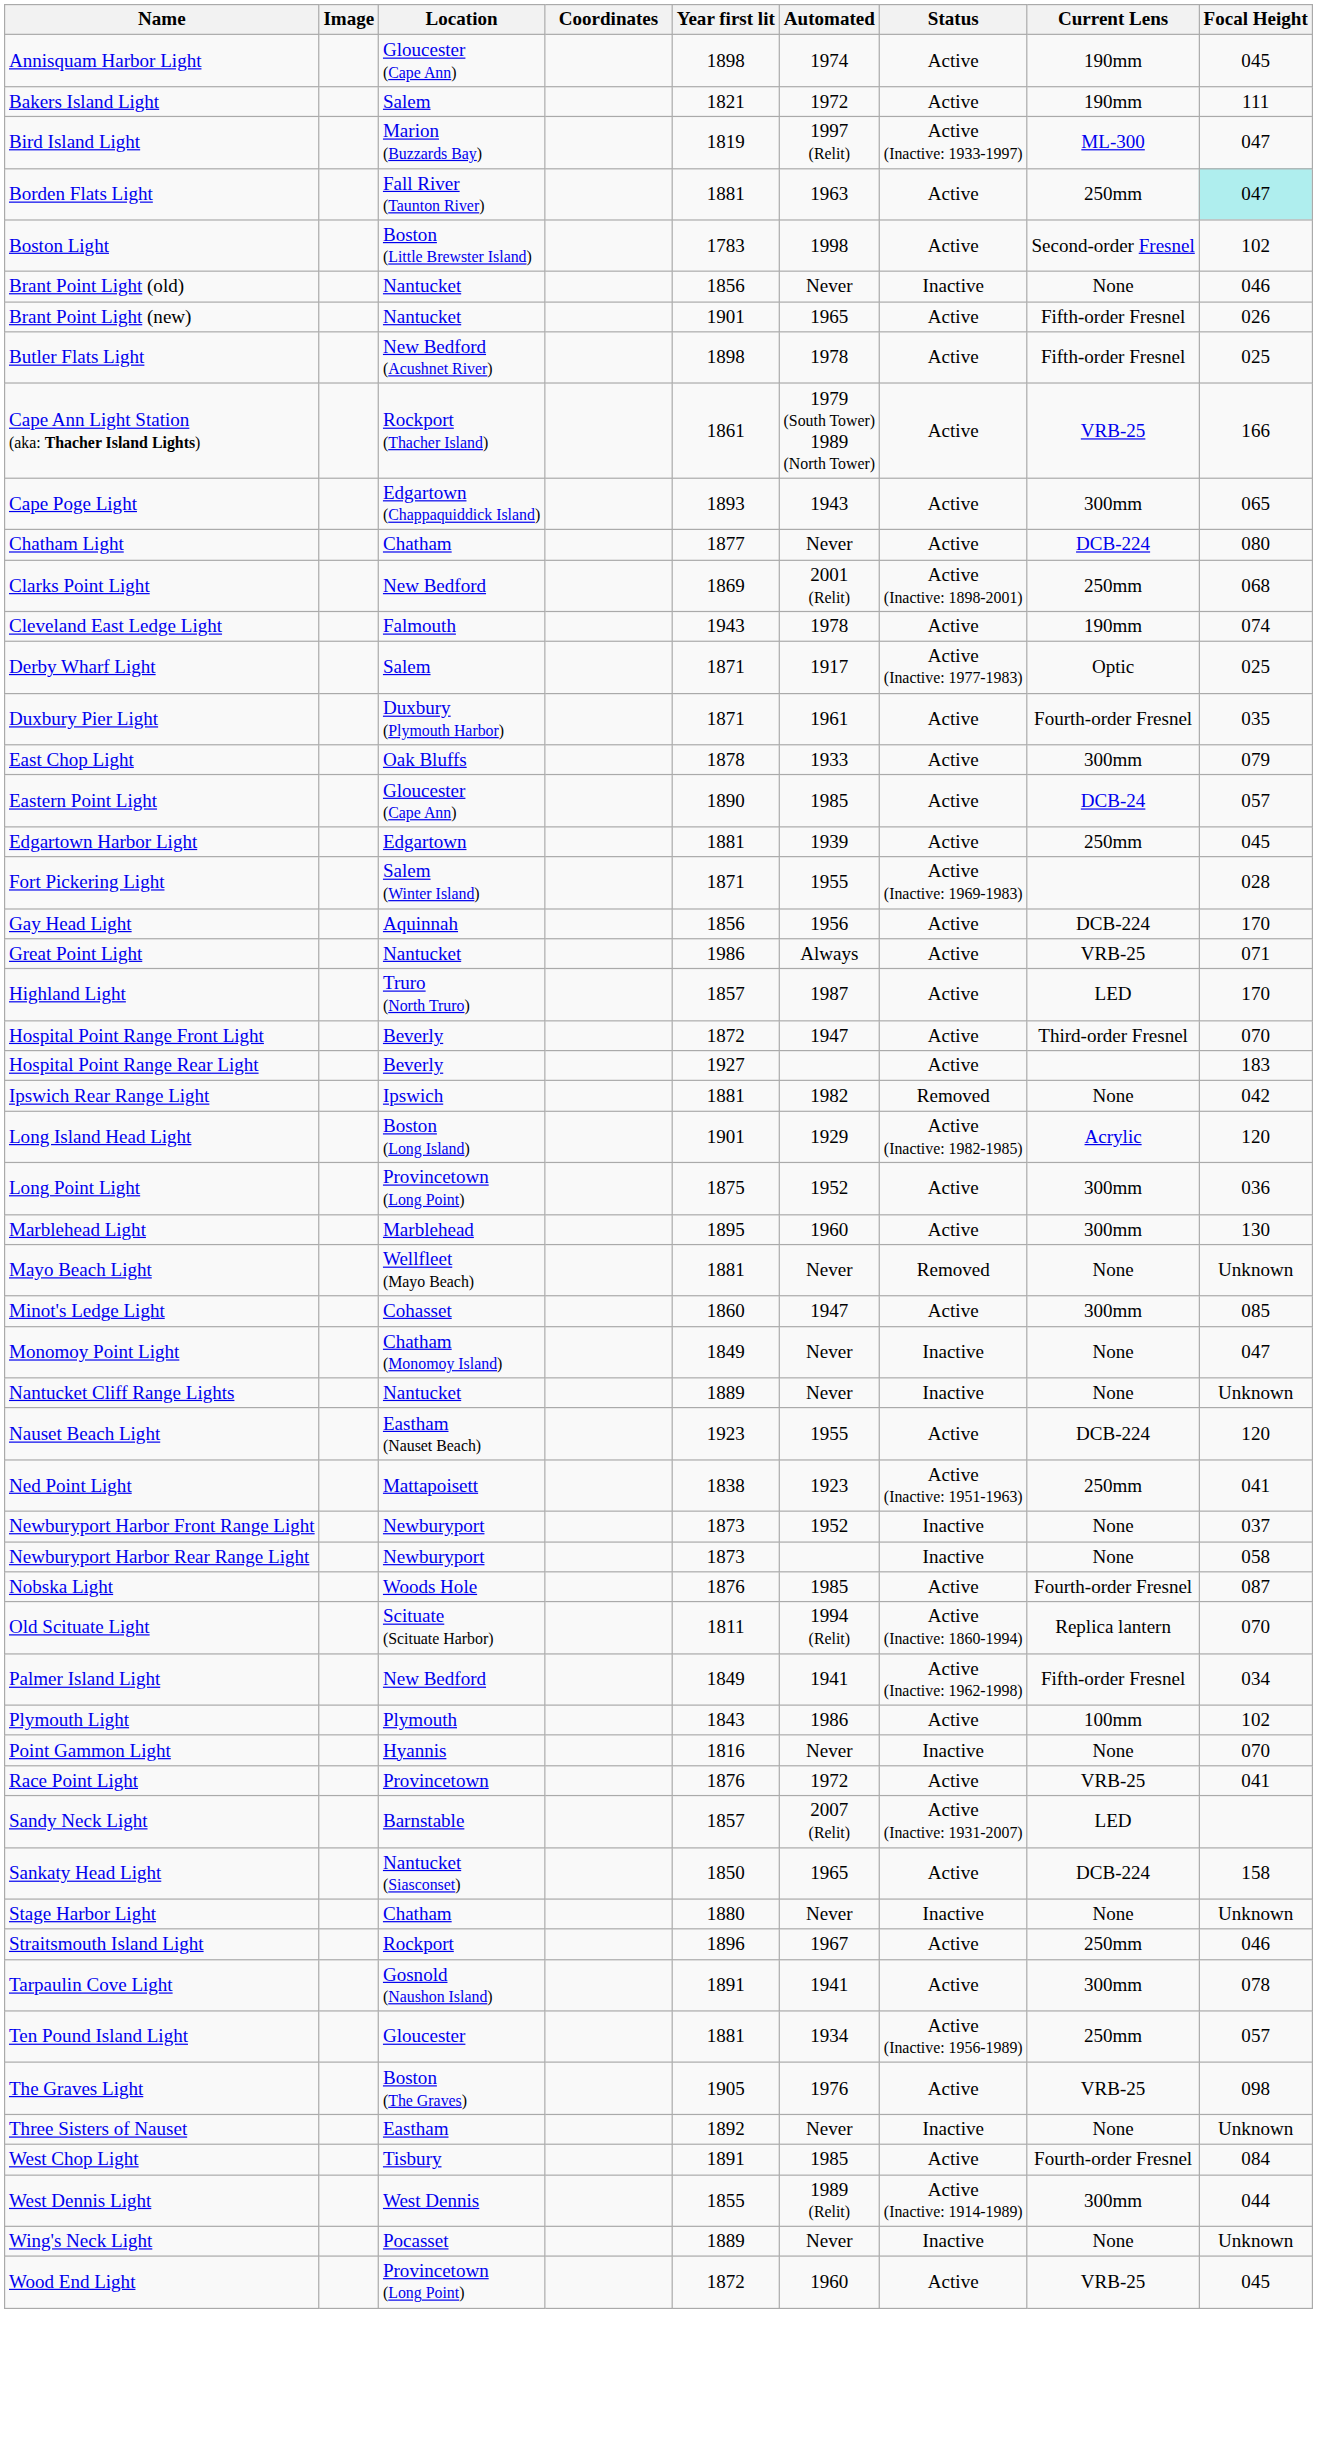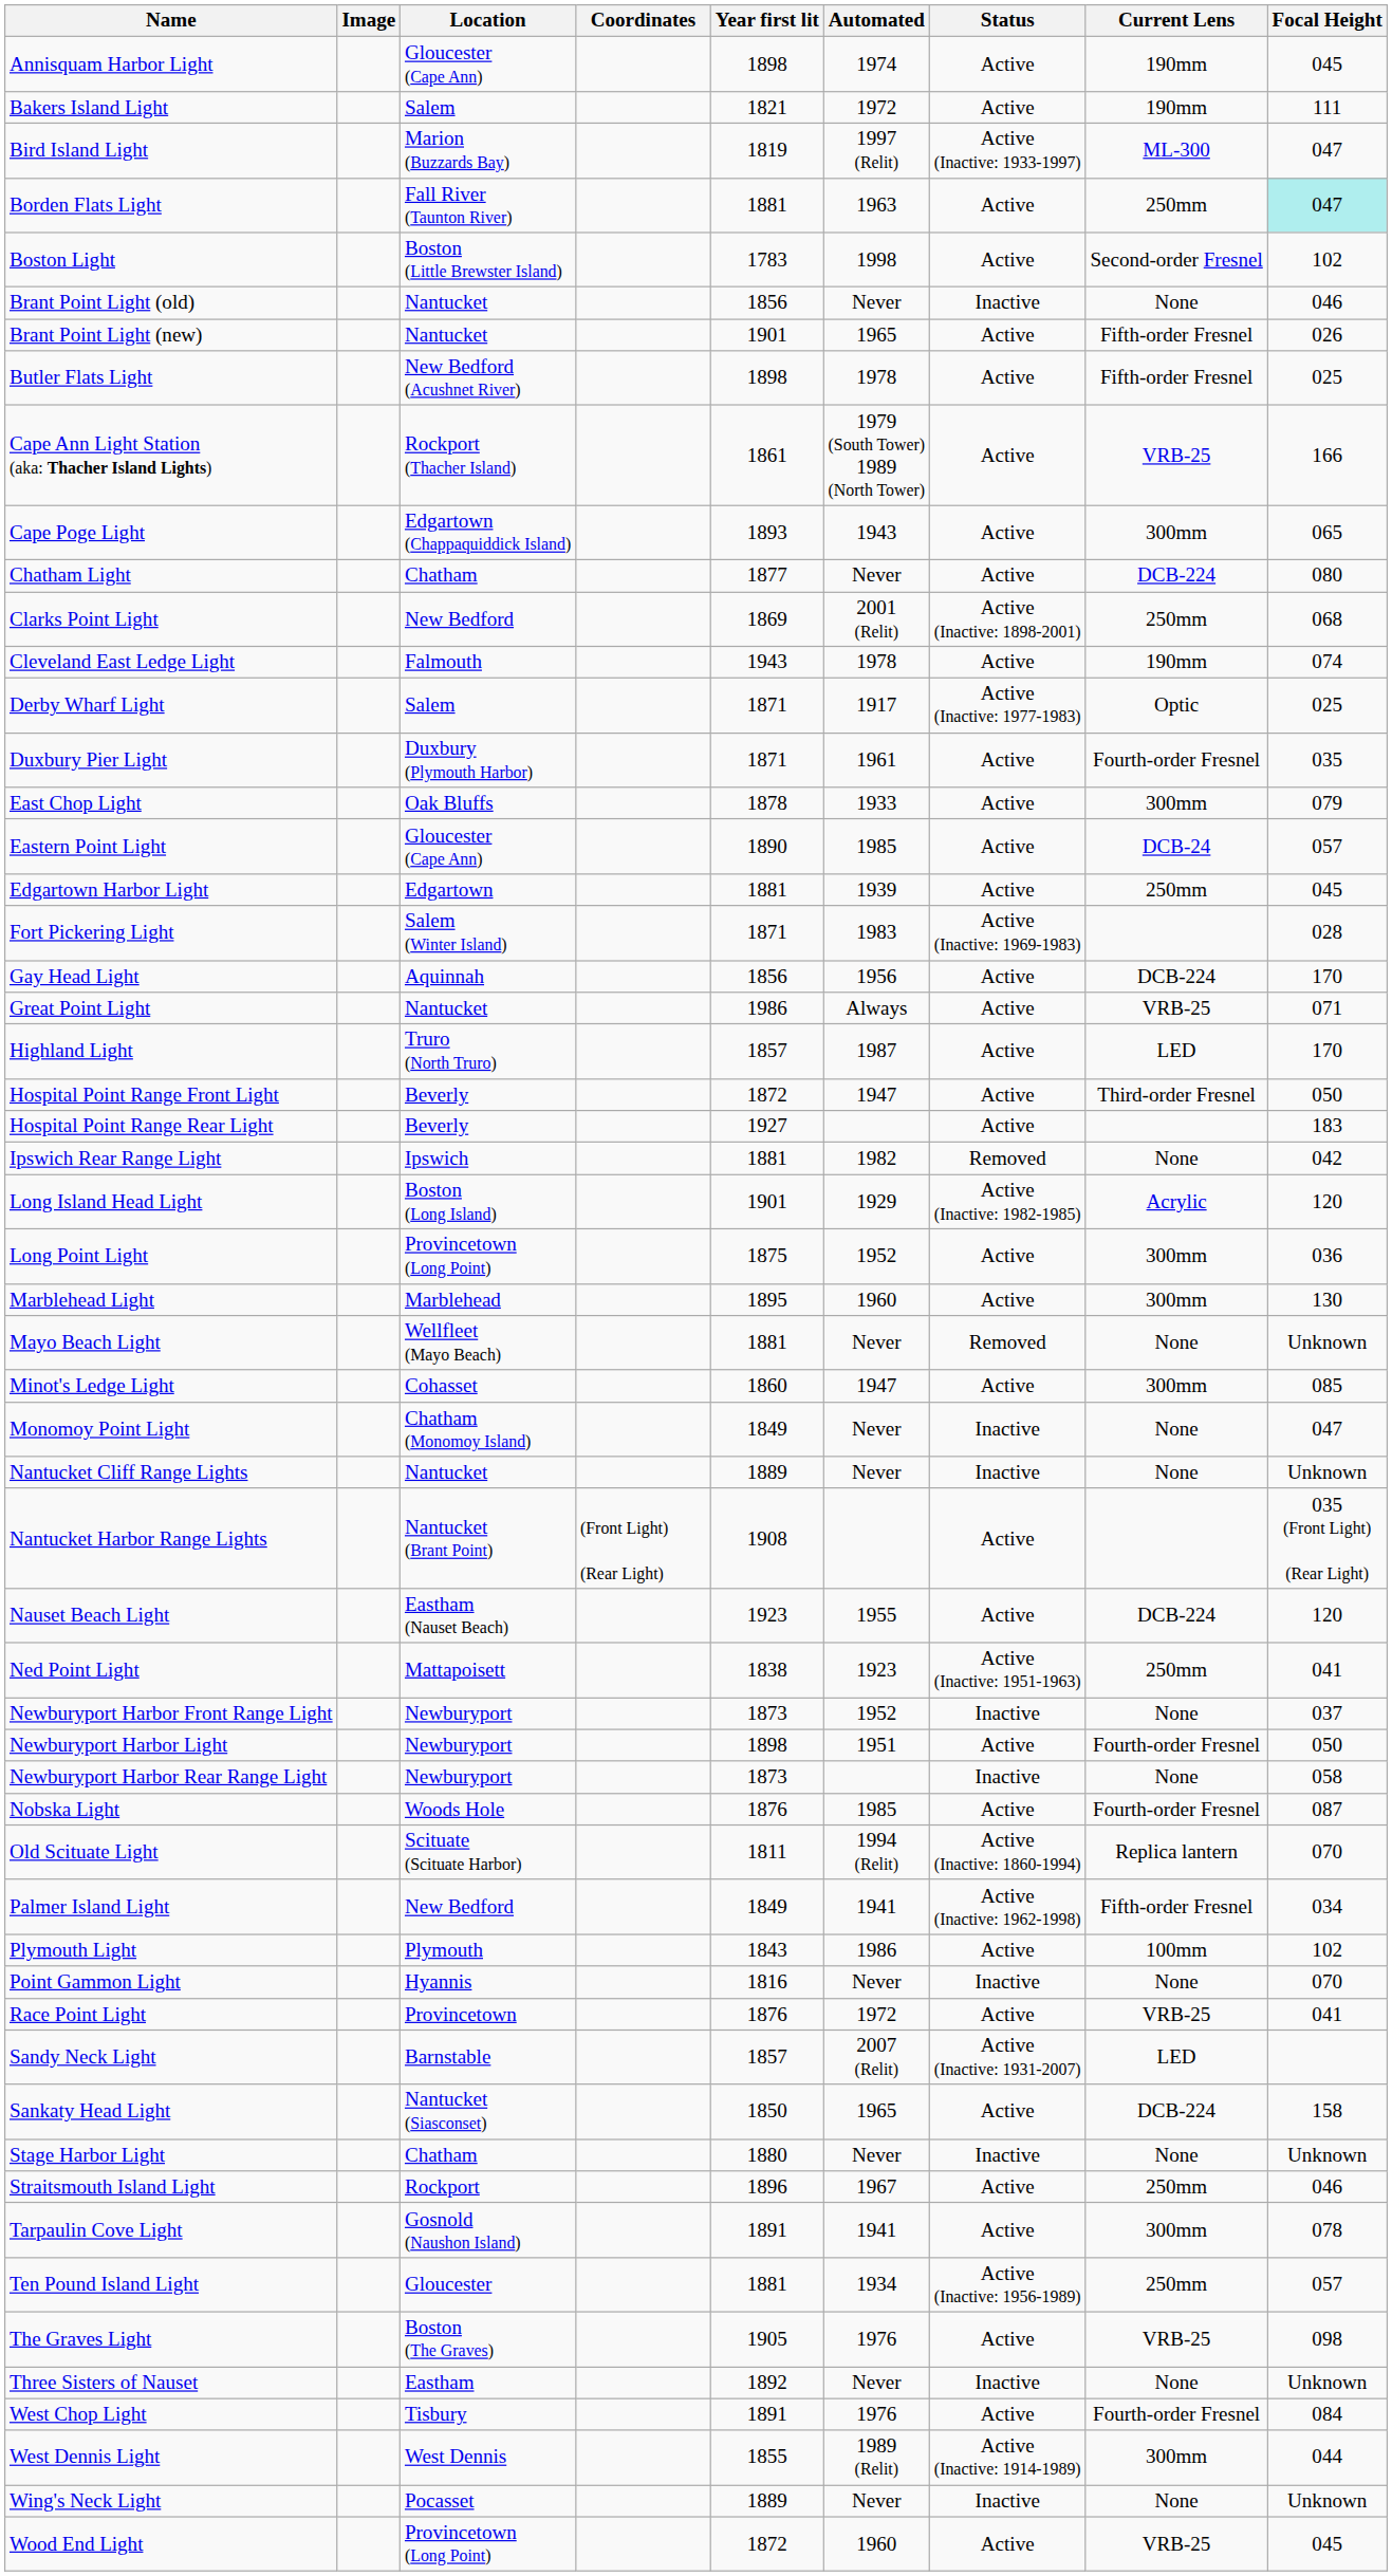Fort Pickering Light | Automated: 1955 -> 1983
Hospital Point Range Front Light | Focal Height: 070 -> 050
+ row: Nantucket Harbor Range Lights | Nantucket (Brant Point) | (Front Light) (Rear Light) | 1908 | Active | 035 (Front Light) (Rear Light)
+ row: Newburyport Harbor Light | Newburyport | 1898 | 1951 | Active | Fourth-order Fresnel | 050
West Chop Light | Automated: 1985 -> 1976
